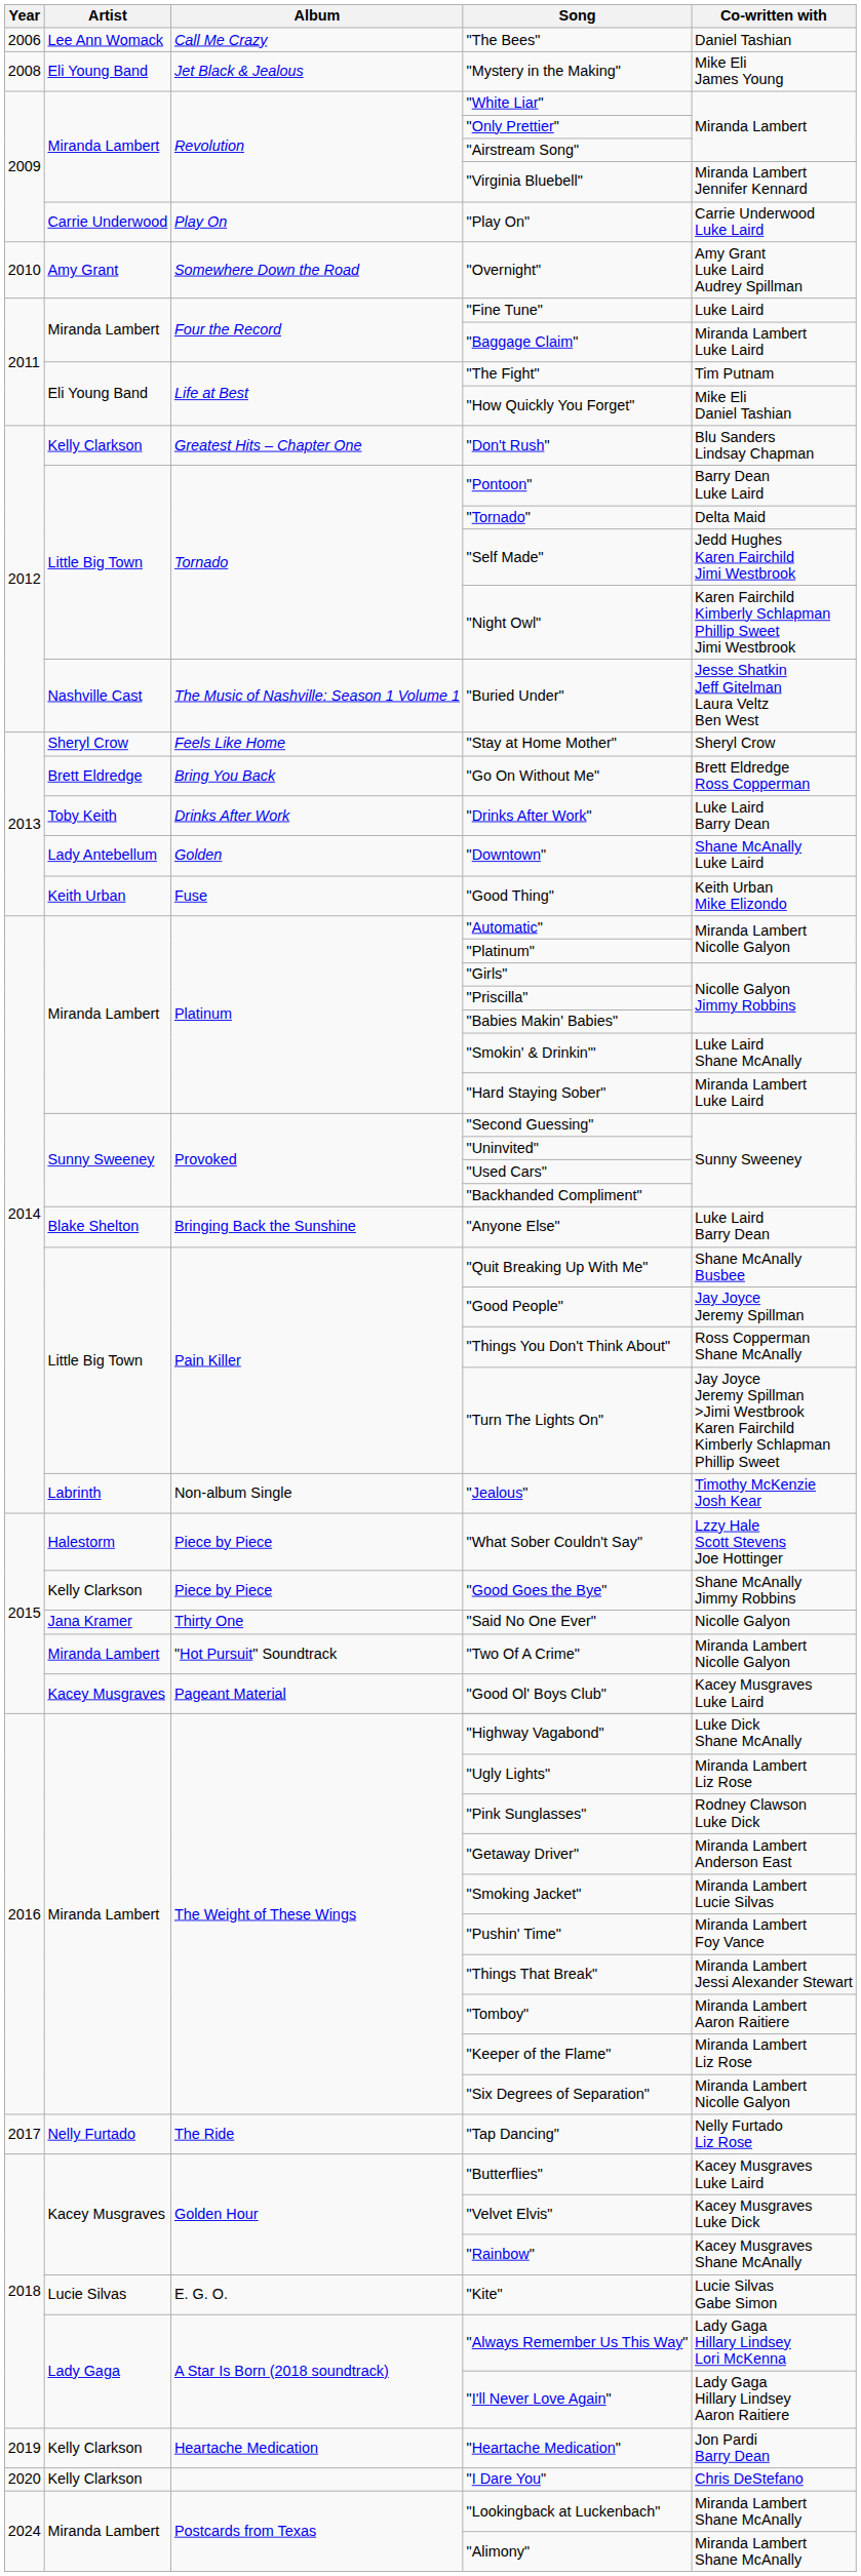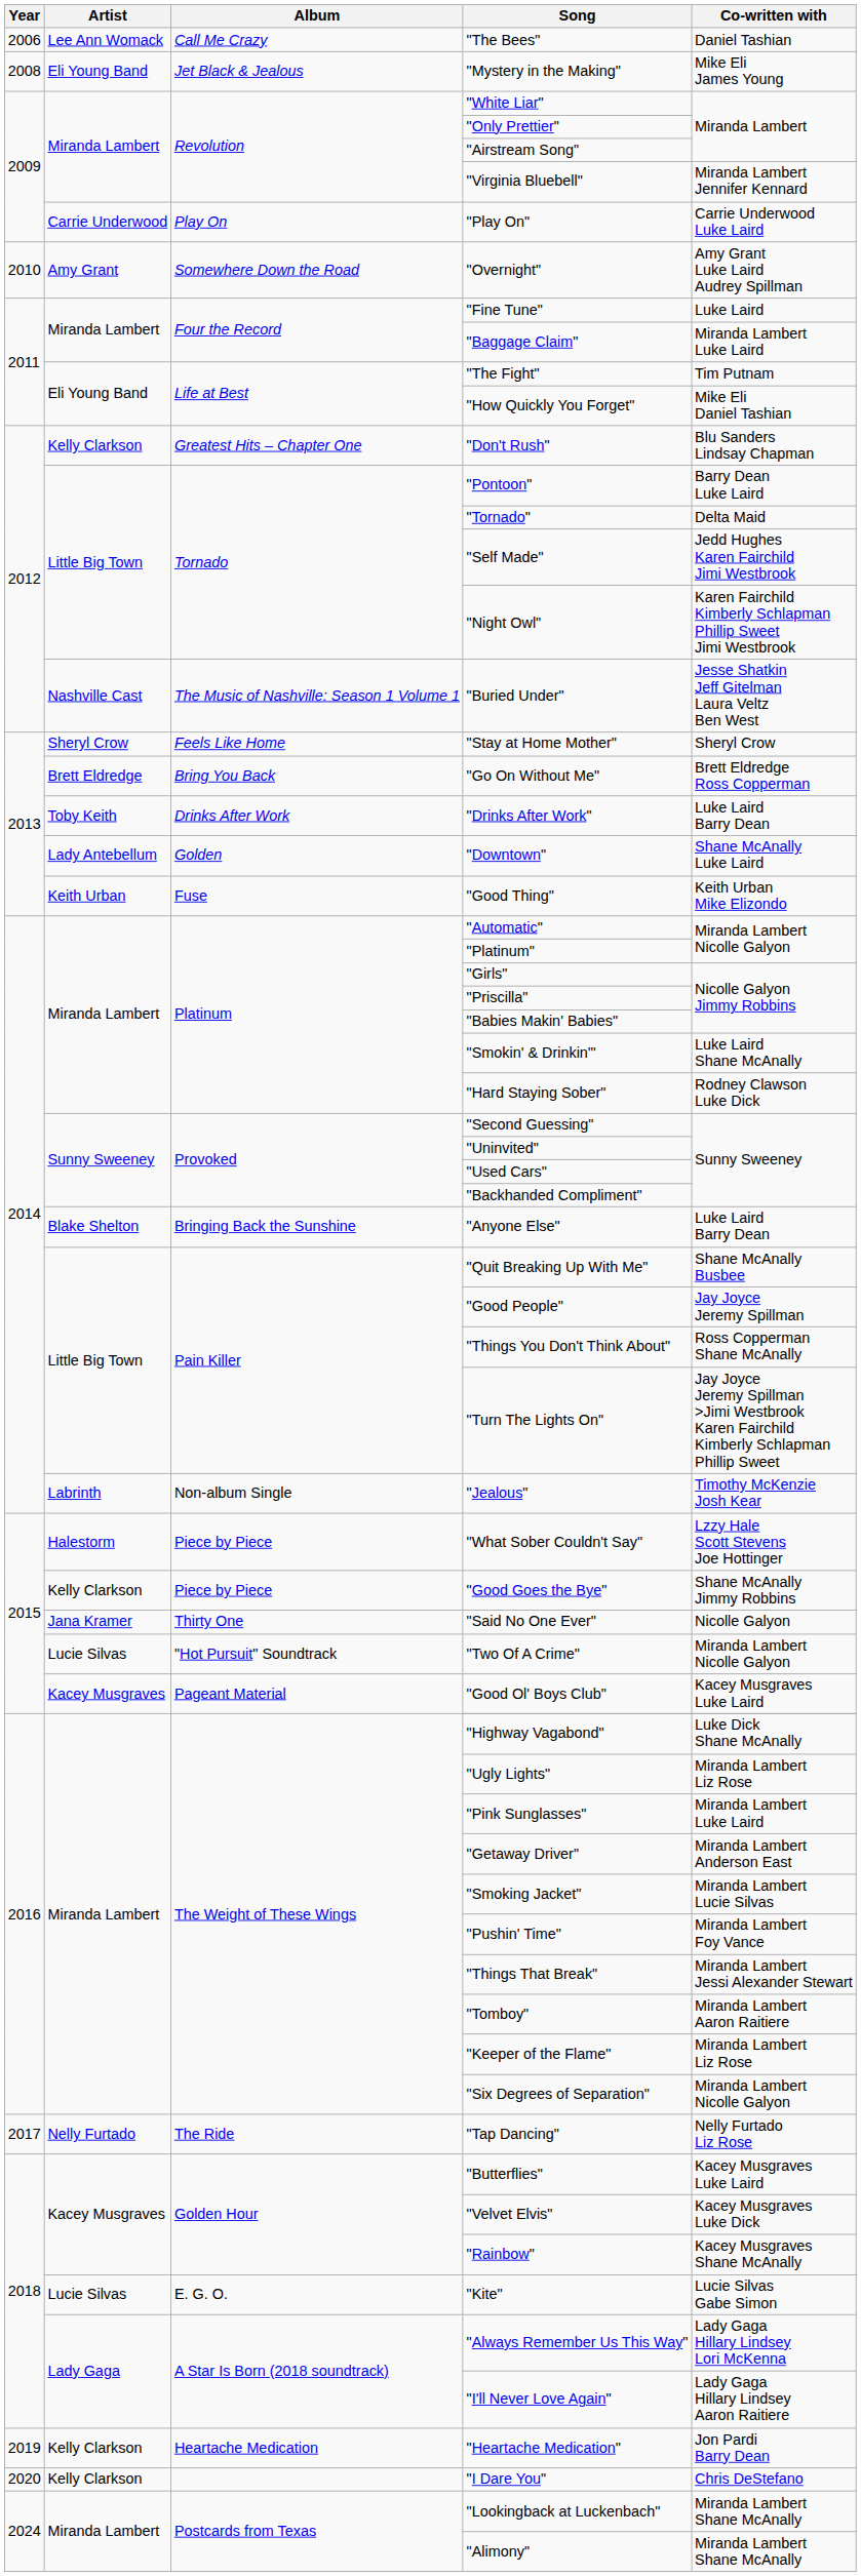"Hard Staying Sober" | Co-written with: Miranda Lambert Luke Laird -> Rodney Clawson Luke Dick
"Two Of A Crime" | Artist: Miranda Lambert -> Lucie Silvas
"Pink Sunglasses" | Co-written with: Rodney Clawson Luke Dick -> Miranda Lambert Luke Laird
